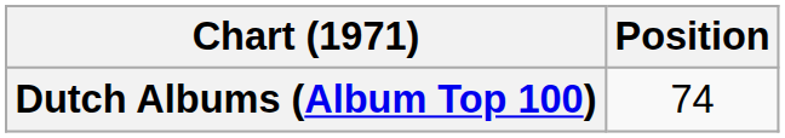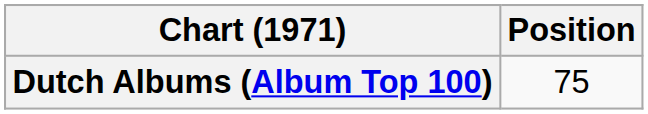Dutch Albums (Album Top 100) | Position: 74 -> 75
